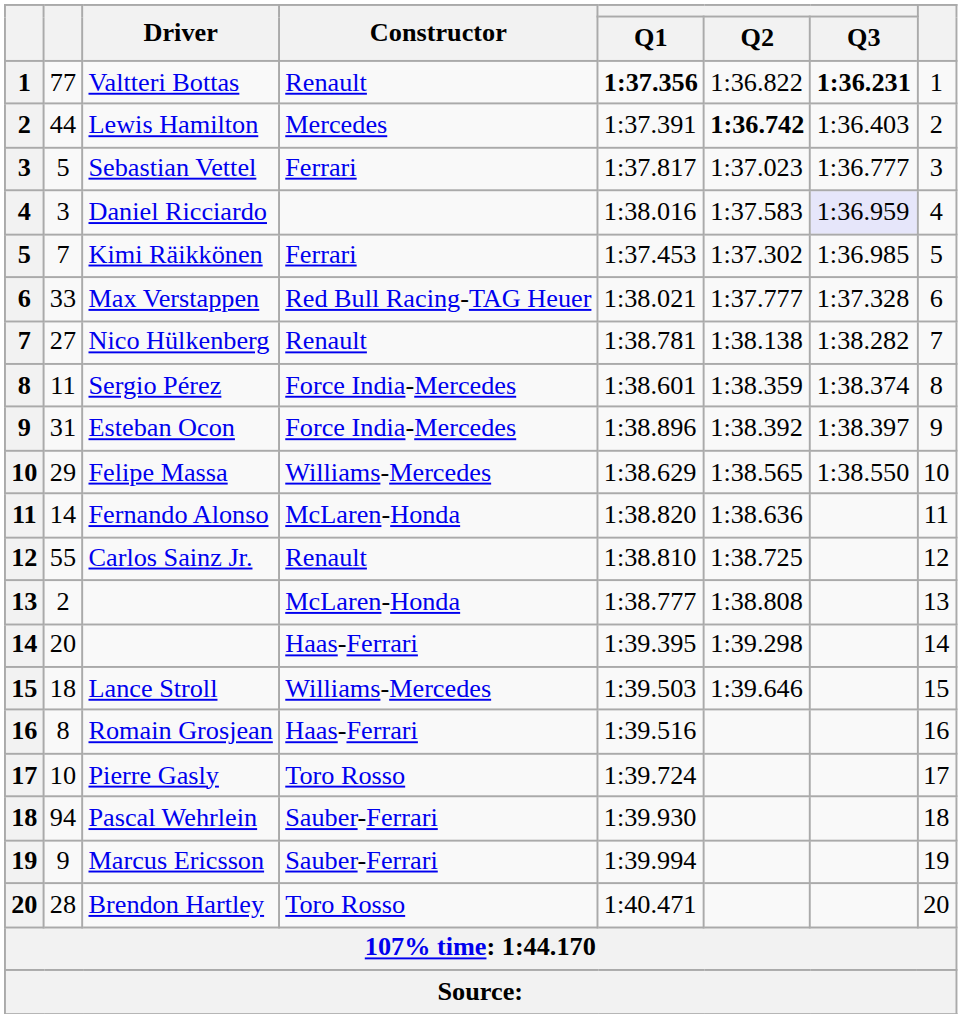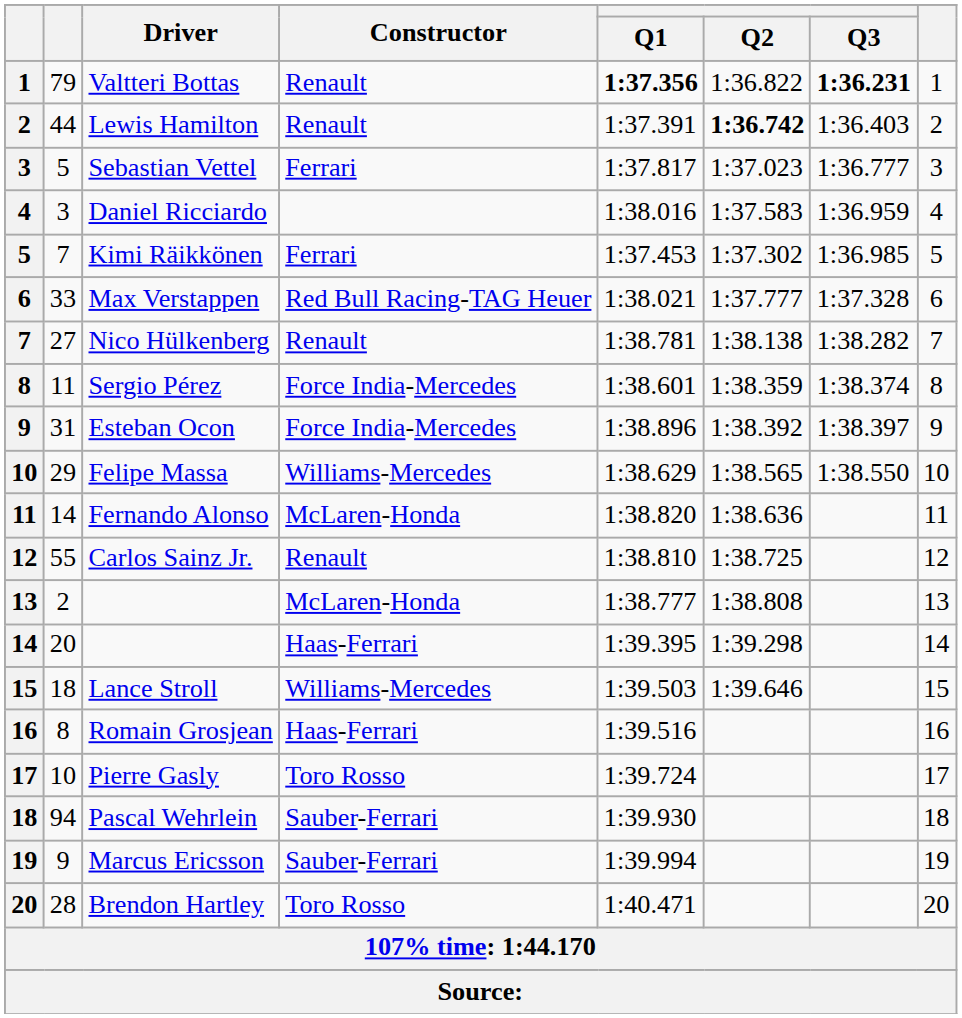Valtteri Bottas | column 2: 77 -> 79
Lewis Hamilton | Constructor: Mercedes -> Renault
Daniel Ricciardo | Q3: lavender background -> no background
